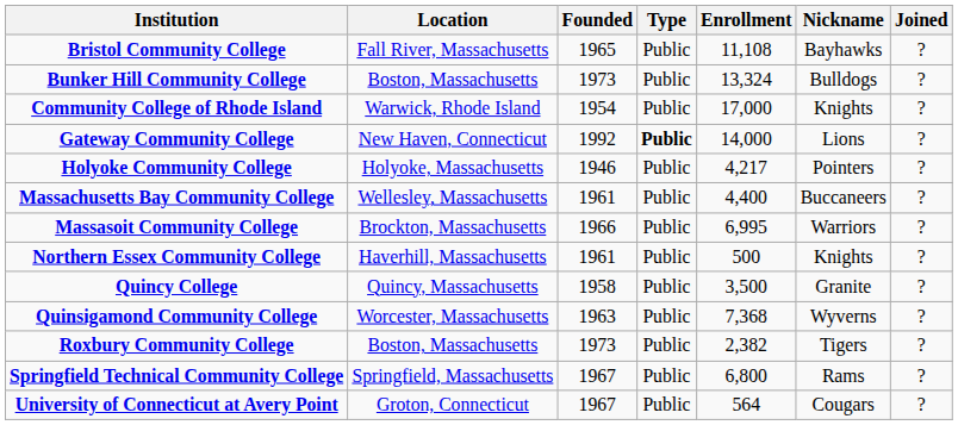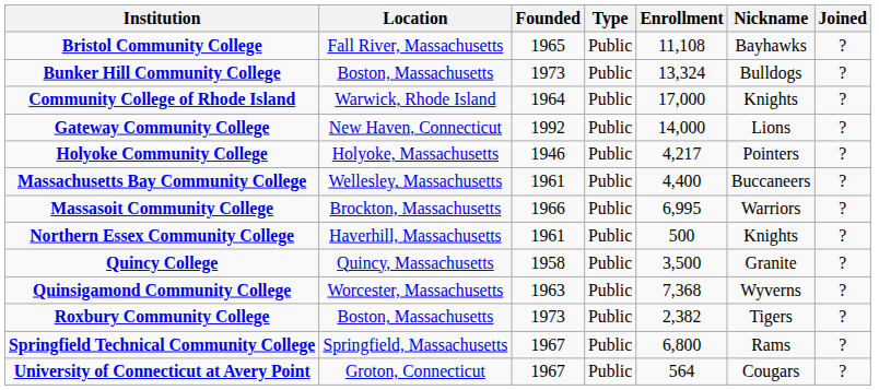Community College of Rhode Island | Founded: 1954 -> 1964
Gateway Community College | Type: bold -> normal
